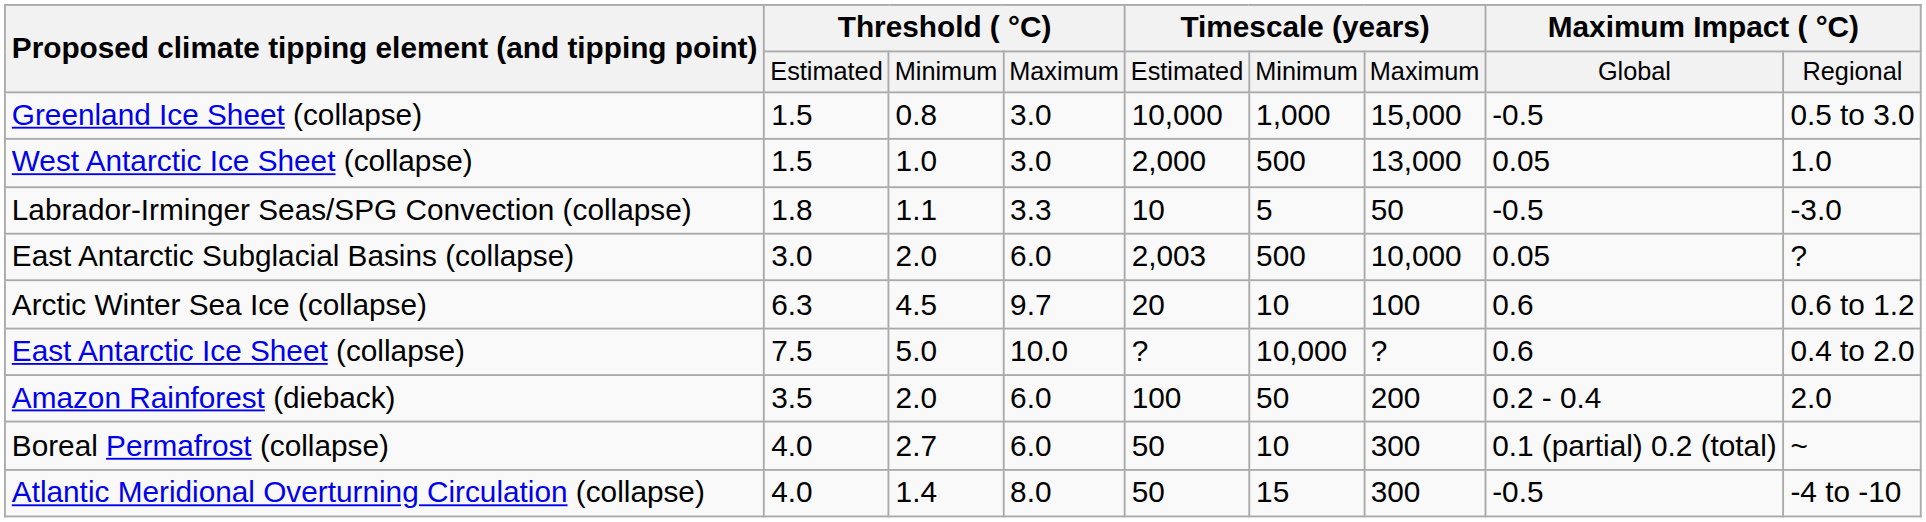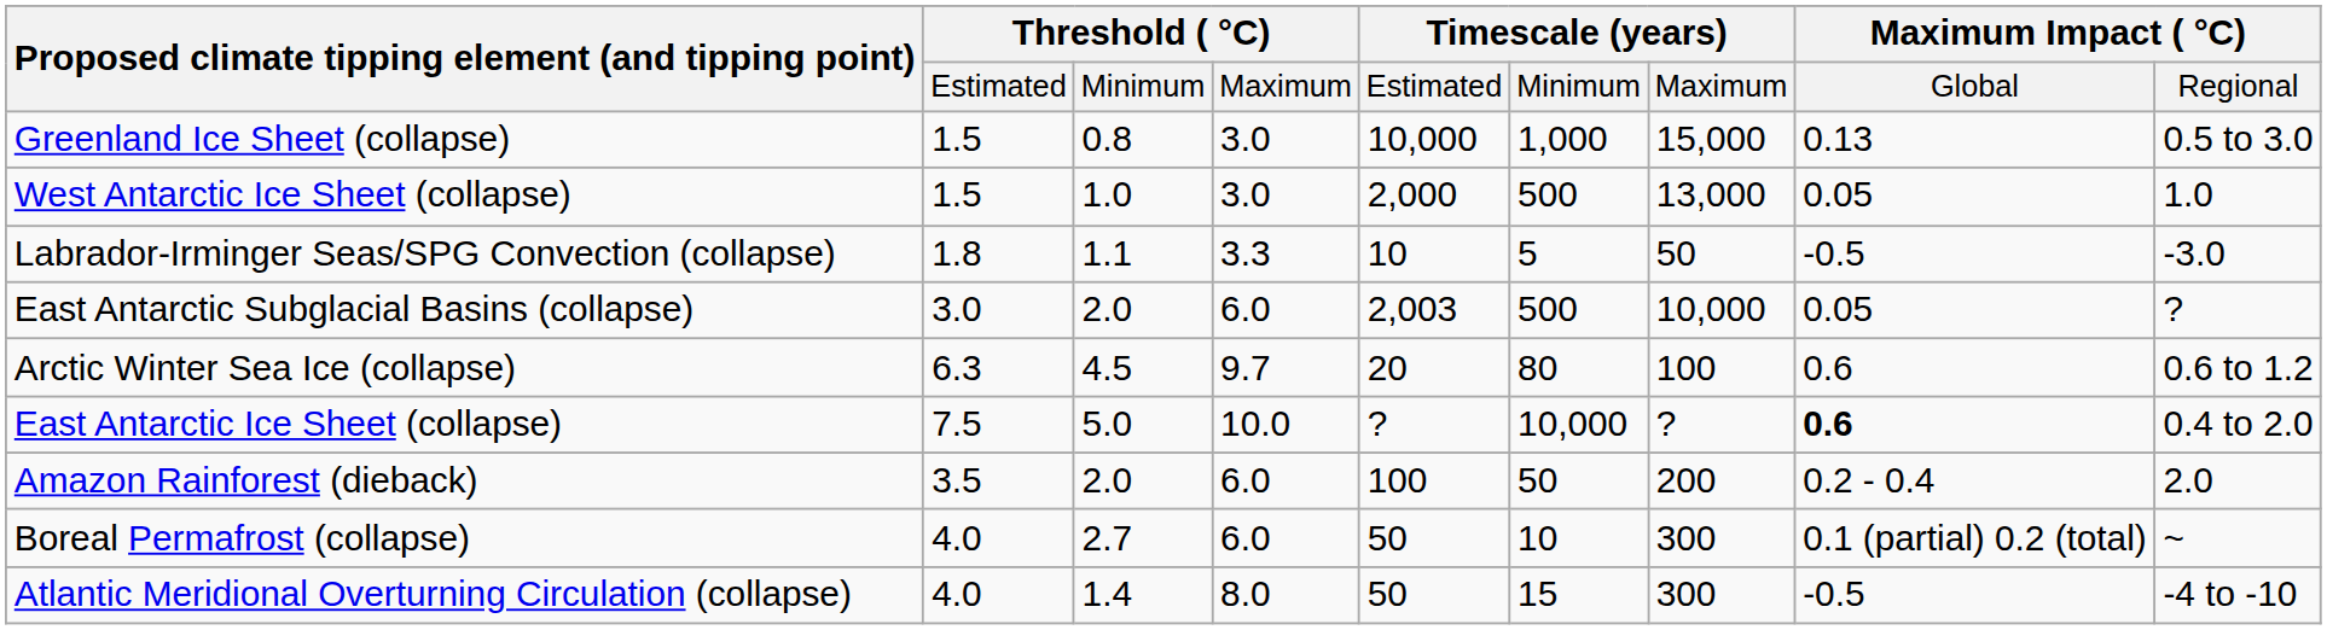Greenland Ice Sheet (collapse) | Maximum Impact ( °C) / Global: -0.5 -> 0.13
Arctic Winter Sea Ice (collapse) | Timescale (years) / Minimum: 10 -> 80
East Antarctic Ice Sheet (collapse) | Maximum Impact ( °C) / Global: normal -> bold
